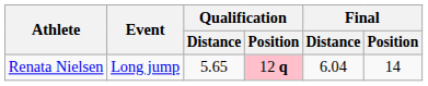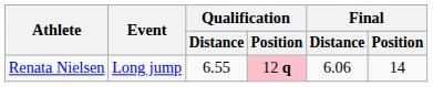Renata Nielsen | Qualification / Distance: 5.65 -> 6.55
Renata Nielsen | Final / Distance: 6.04 -> 6.06
